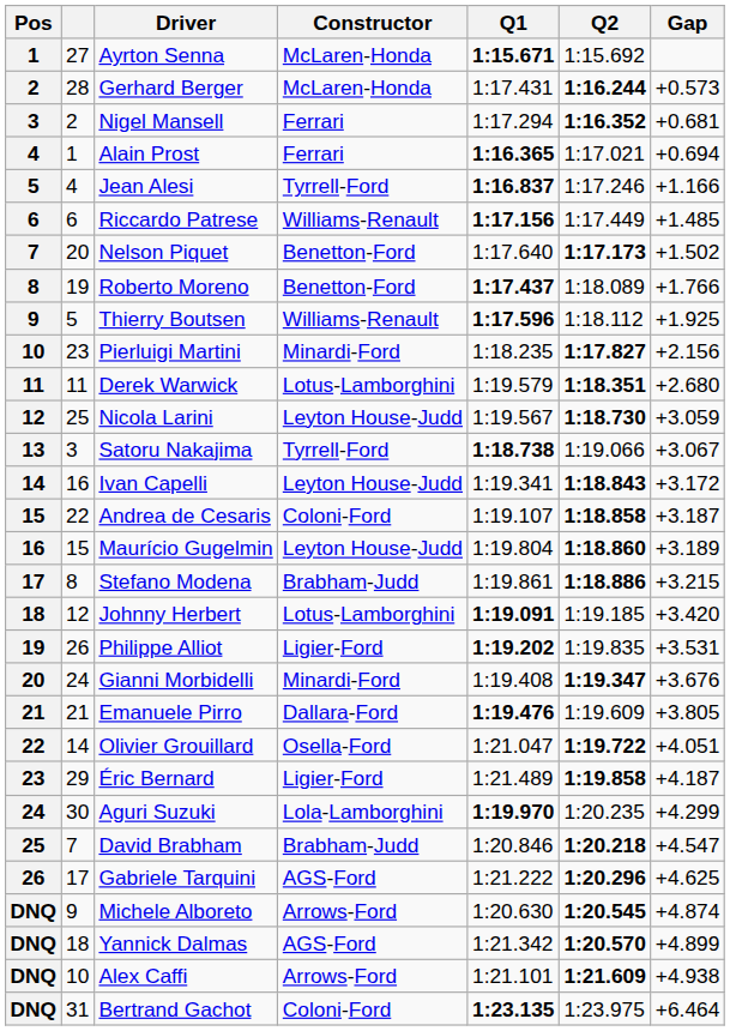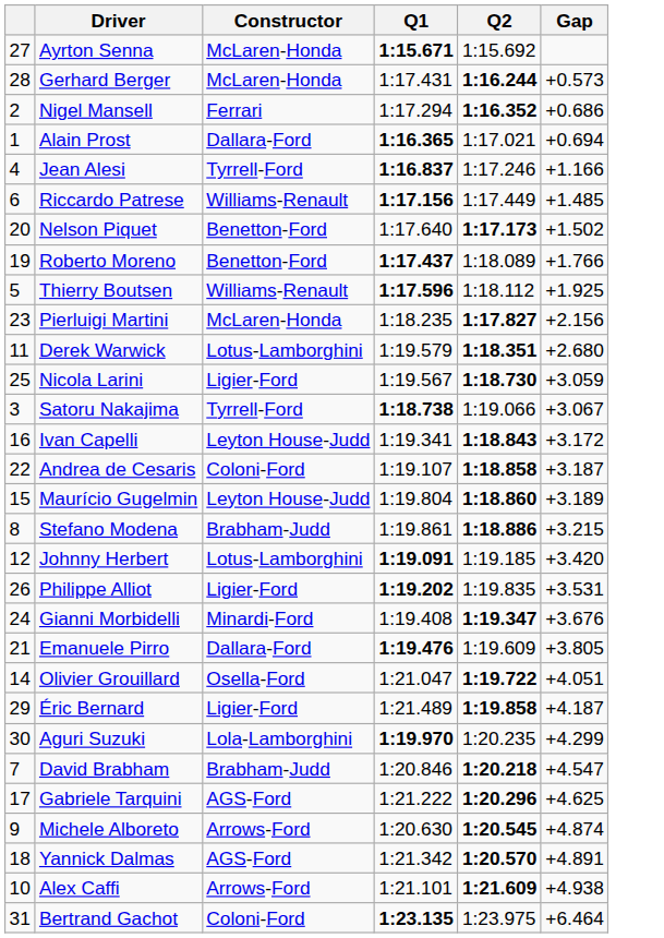- column: Pos | 1 | 2 | 3 | 4 | 5 | 6 | 7 | 8 | 9 | 10 | 11 | 12 | 13 | 14 | 15 | 16 | 17 | 18 | 19 | 20 | 21 | 22 | 23 | 24 | 25 | 26 | DNQ | DNQ | DNQ | DNQ
Nigel Mansell | Gap: +0.681 -> +0.686
Alain Prost | Constructor: Ferrari -> Dallara-Ford
Pierluigi Martini | Constructor: Minardi-Ford -> McLaren-Honda
Nicola Larini | Constructor: Leyton House-Judd -> Ligier-Ford
Yannick Dalmas | Gap: +4.899 -> +4.891
